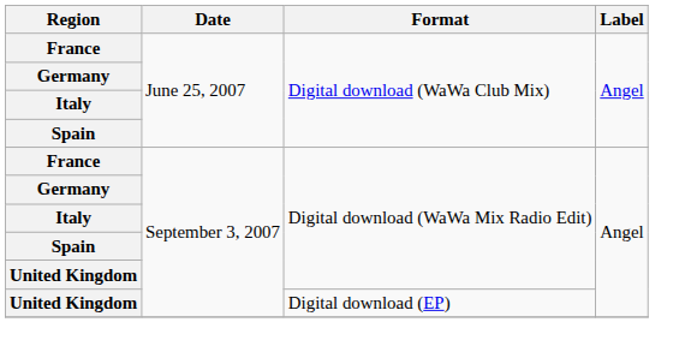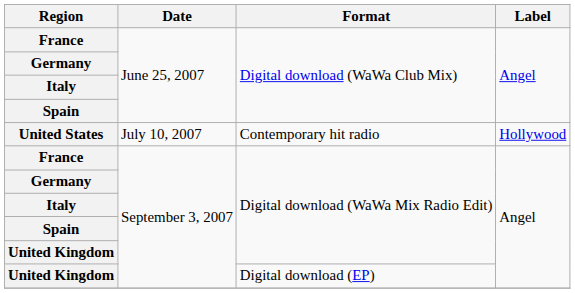+ row: United States | July 10, 2007 | Contemporary hit radio | Hollywood
